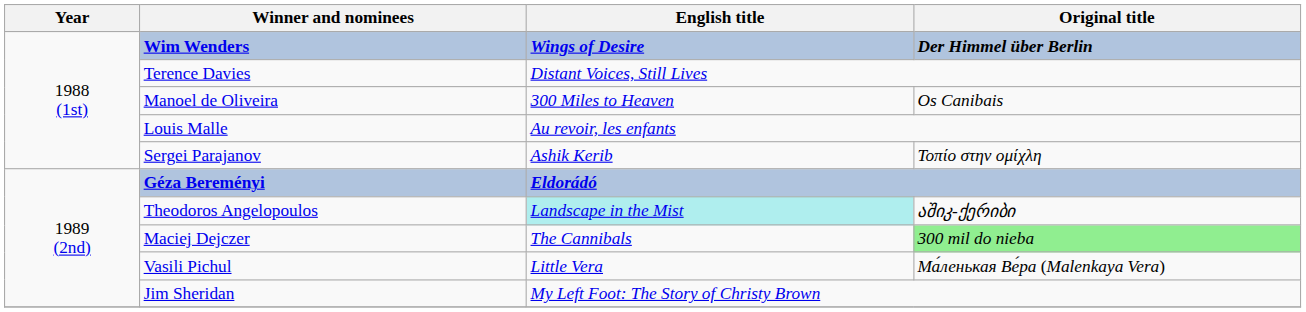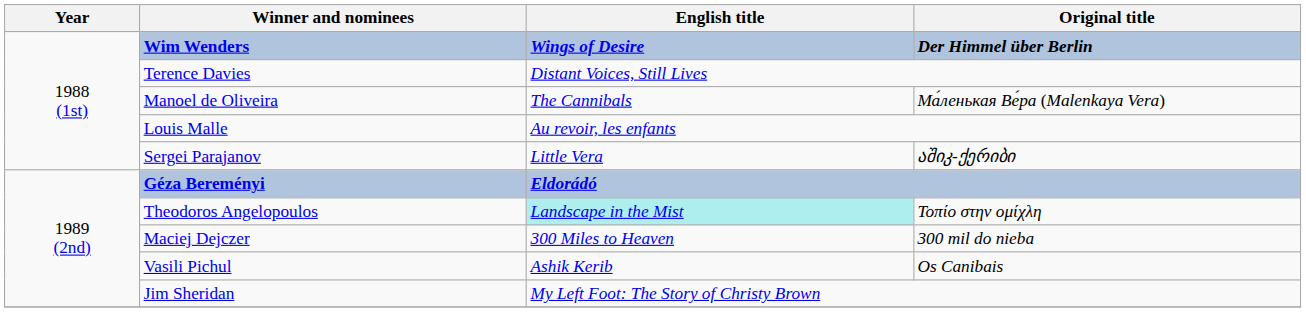Manoel de Oliveira | English title: 300 Miles to Heaven -> The Cannibals
Manoel de Oliveira | Original title: Os Canibais -> Ма́ленькая Ве́ра (Malenkaya Vera)
Sergei Parajanov | English title: Ashik Kerib -> Little Vera
Sergei Parajanov | Original title: Τοπίο στην ομίχλη -> აშიკ-ქერიბი
Theodoros Angelopoulos | Original title: აშიკ-ქერიბი -> Τοπίο στην ομίχλη
Maciej Dejczer | English title: The Cannibals -> 300 Miles to Heaven
Maciej Dejczer | Original title: lightgreen background -> no background
Vasili Pichul | English title: Little Vera -> Ashik Kerib
Vasili Pichul | Original title: Ма́ленькая Ве́ра (Malenkaya Vera) -> Os Canibais
